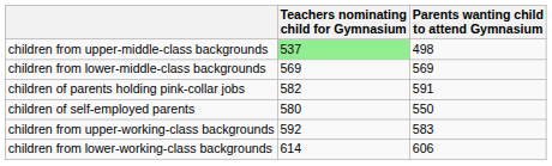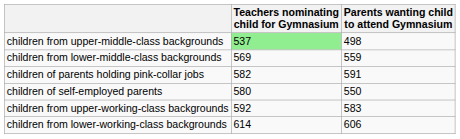children from lower-middle-class backgrounds | Parents wanting child to attend Gymnasium: 569 -> 559
